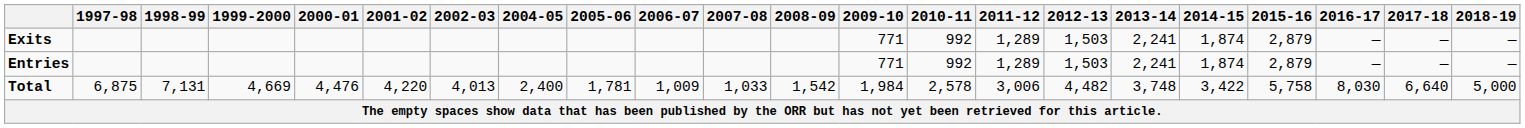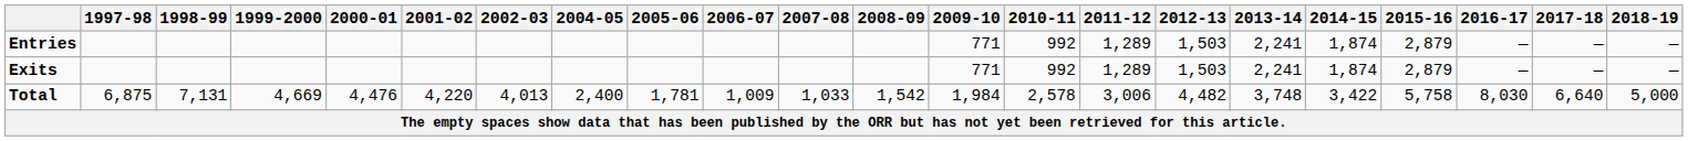rows swapped: Entries <-> Exits
